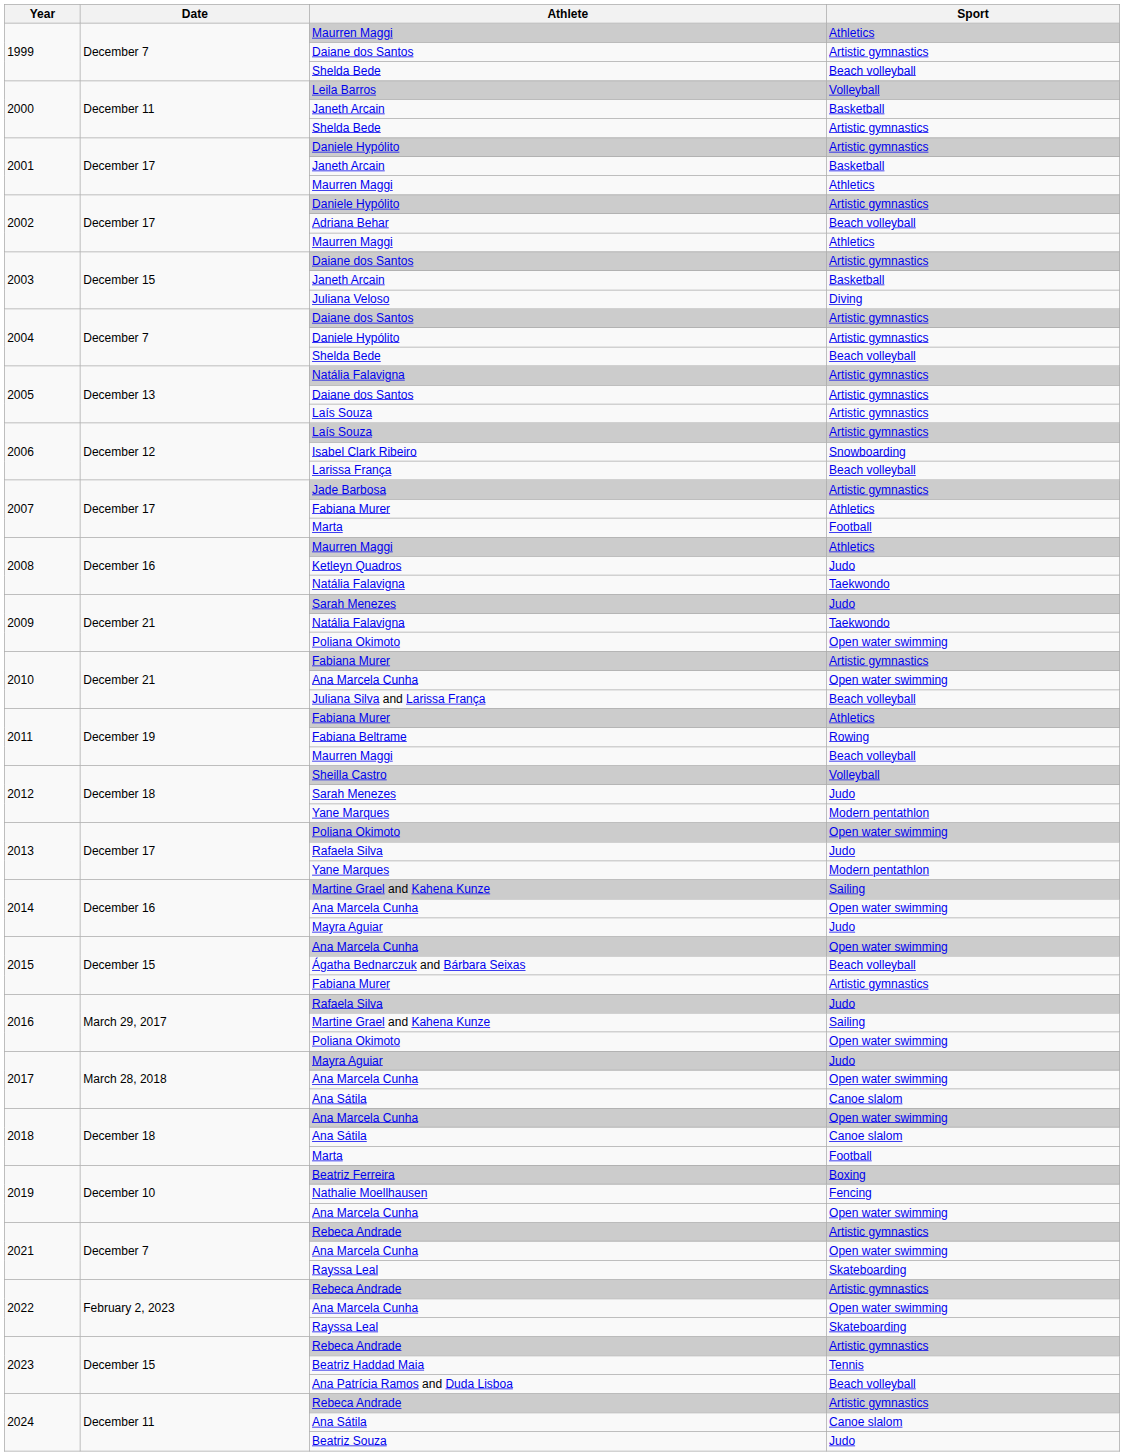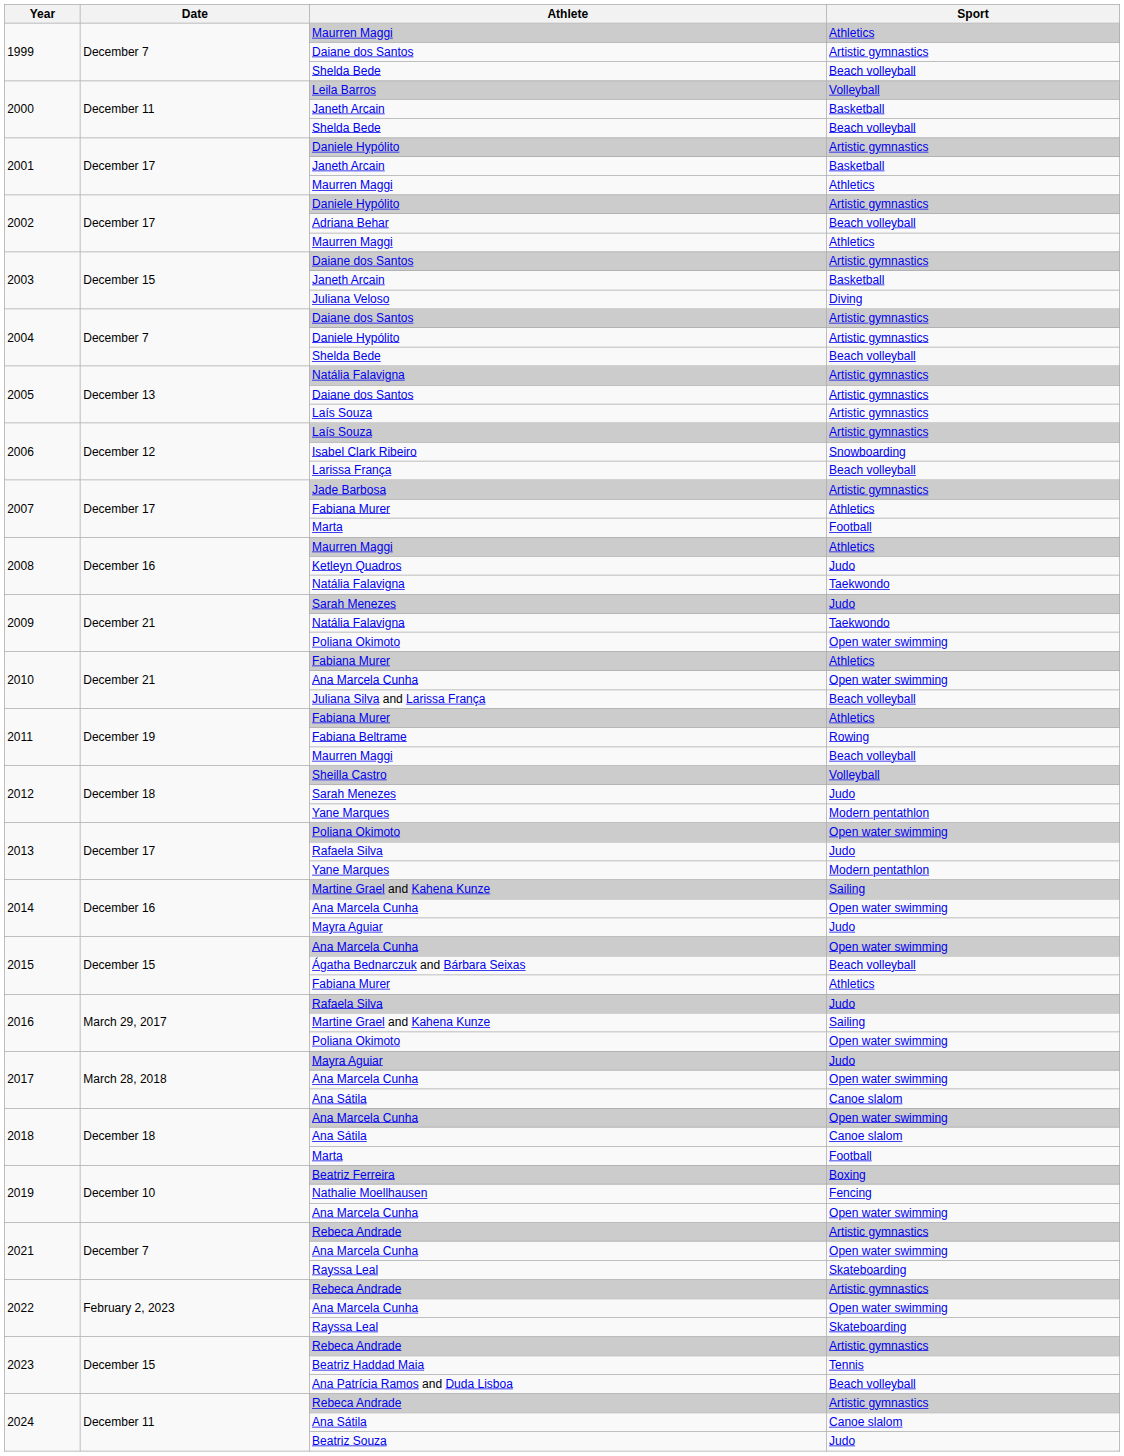2000 / Shelda Bede | Sport: Artistic gymnastics -> Beach volleyball
2010 / Fabiana Murer | Sport: Artistic gymnastics -> Athletics
2015 / Fabiana Murer | Sport: Artistic gymnastics -> Athletics
